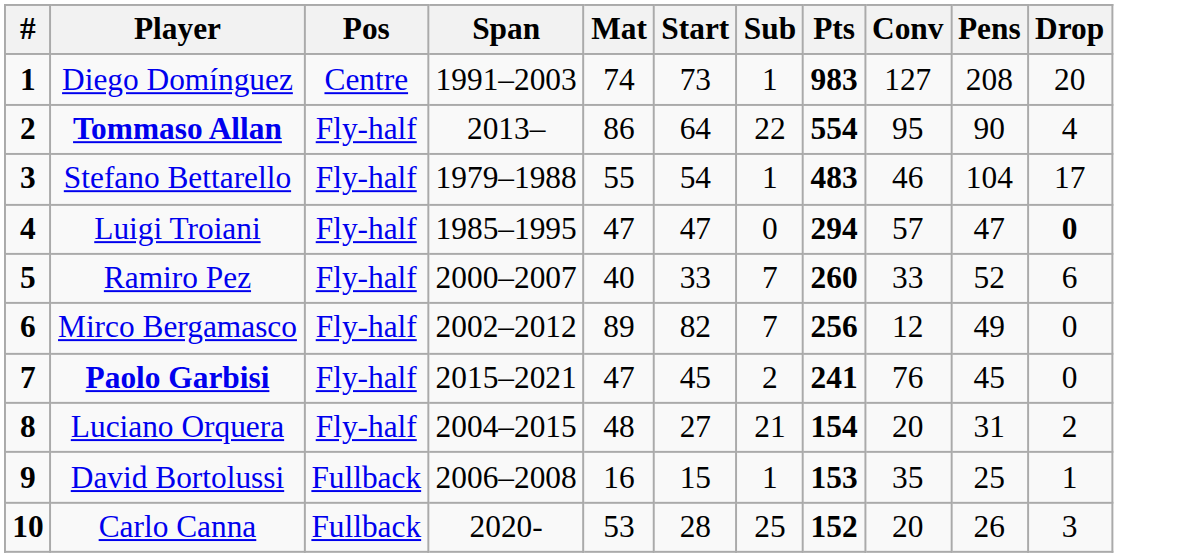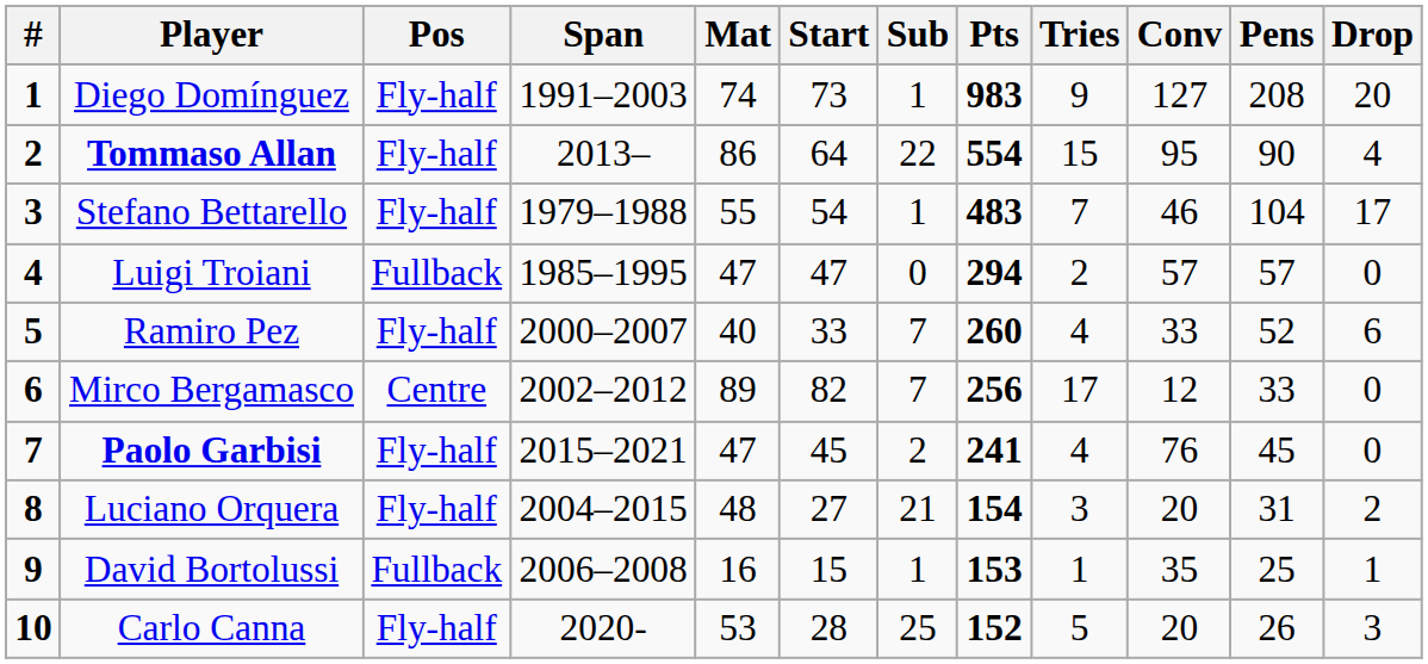+ column: Tries | 9 | 15 | 7 | 2 | 4 | 17 | 4 | 3 | 1 | 5
Diego Domínguez | Pos: Centre -> Fly-half
Luigi Troiani | Pos: Fly-half -> Fullback
Luigi Troiani | Pens: 47 -> 57
Luigi Troiani | Drop: bold -> normal
Mirco Bergamasco | Pos: Fly-half -> Centre
Mirco Bergamasco | Pens: 49 -> 33
Carlo Canna | Pos: Fullback -> Fly-half
